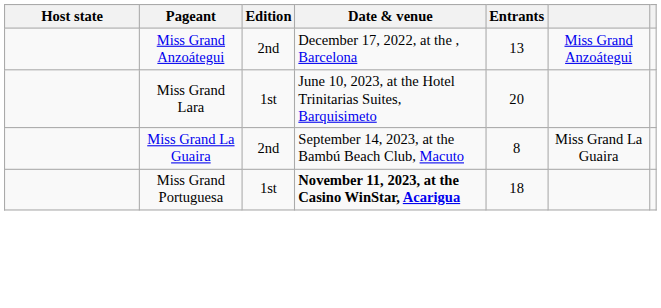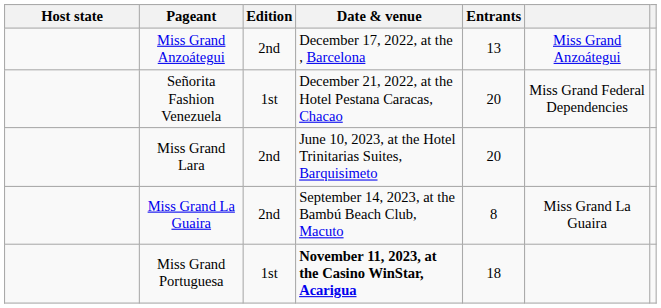+ row: Señorita Fashion Venezuela | 1st | December 21, 2022, at the Hotel Pestana Caracas, Chacao | 20 | Miss Grand Federal Dependencies
Miss Grand Lara | Edition: 1st -> 2nd
